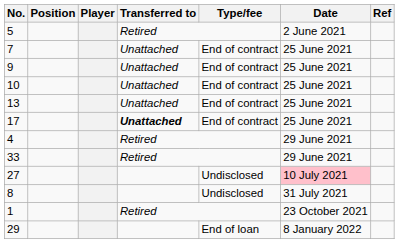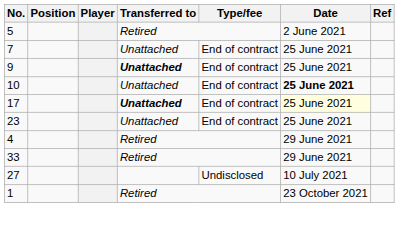9 | Transferred to: normal -> bold
10 | Date: normal -> bold
- row: 13 | Unattached | End of contract | 25 June 2021
17 | Date: no background -> lightyellow background
+ row: 23 | Unattached | End of contract | 25 June 2021
27 | Date: pink background -> no background
- row: 8 | Undisclosed | 31 July 2021
- row: 29 | End of loan | 8 January 2022
